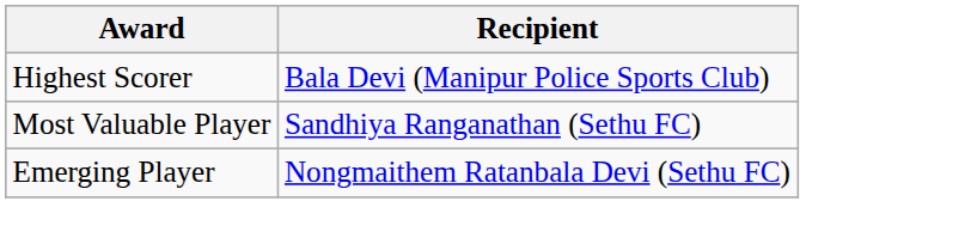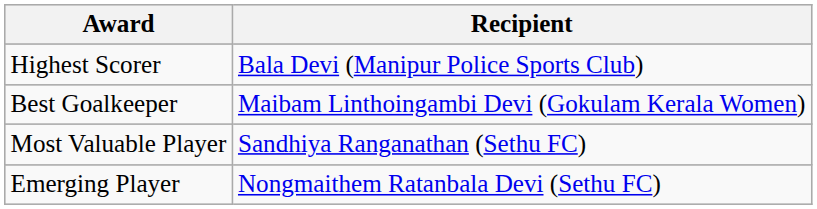+ row: Best Goalkeeper | Maibam Linthoingambi Devi (Gokulam Kerala Women)
